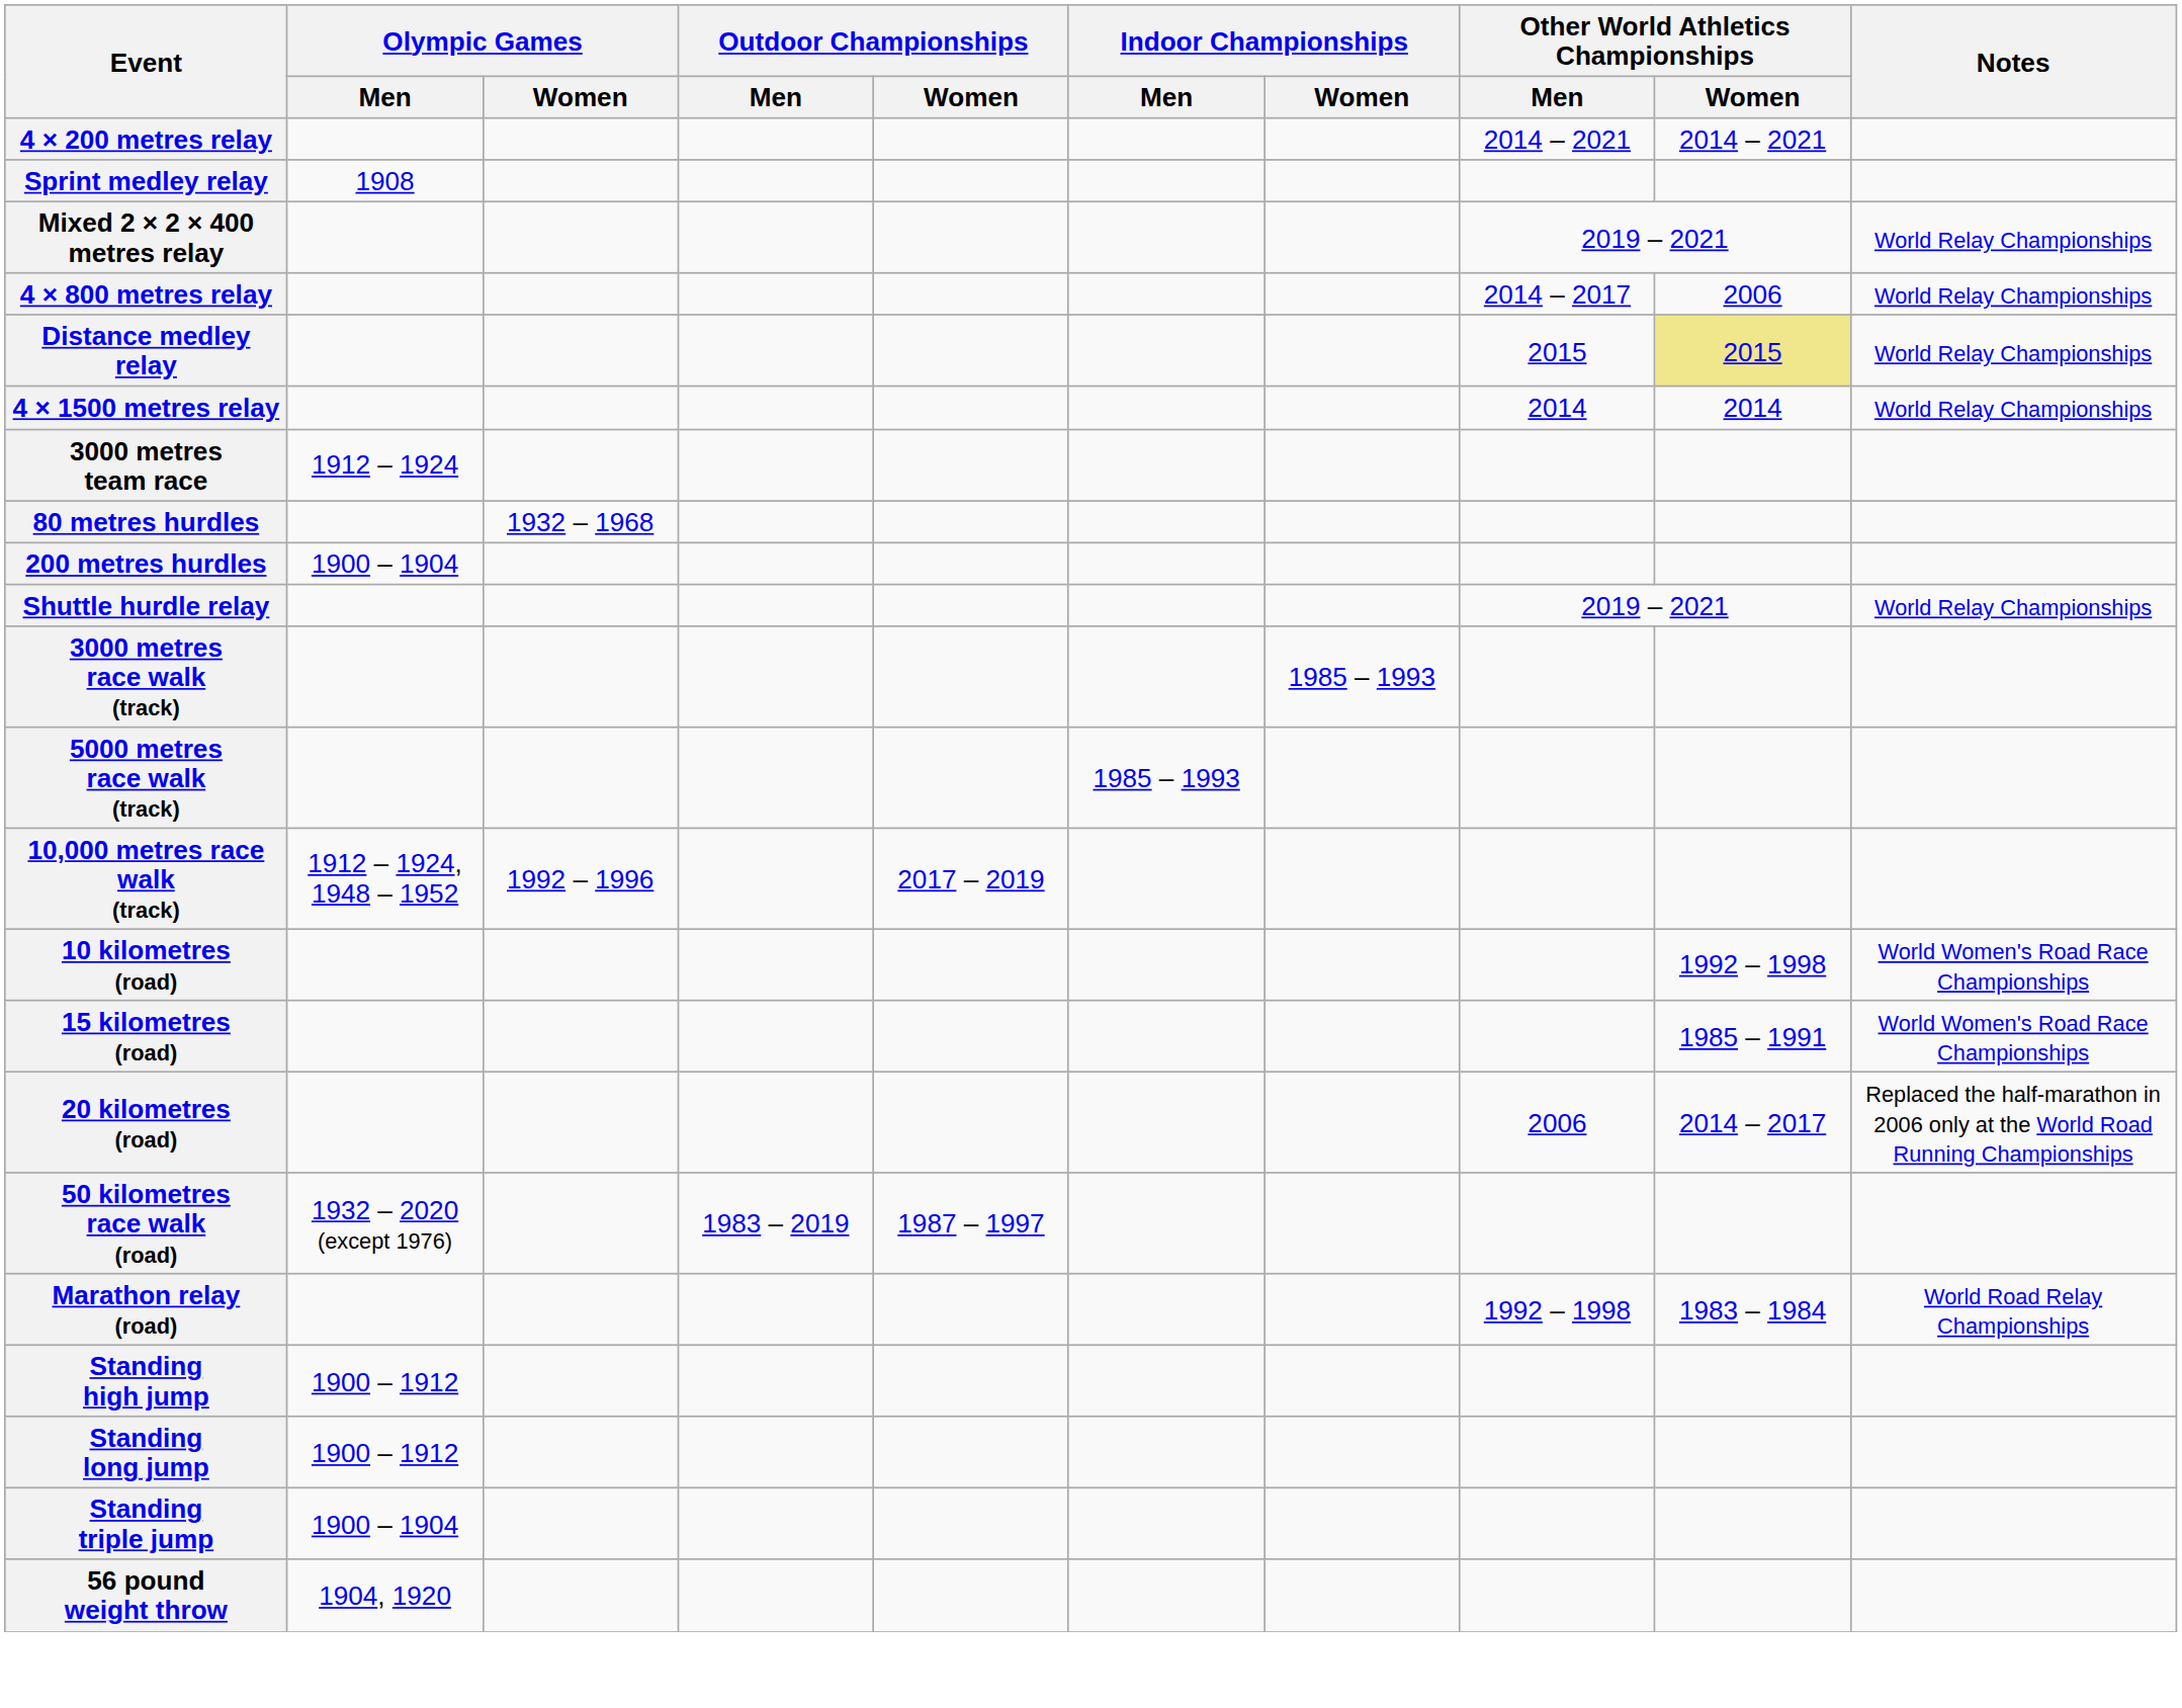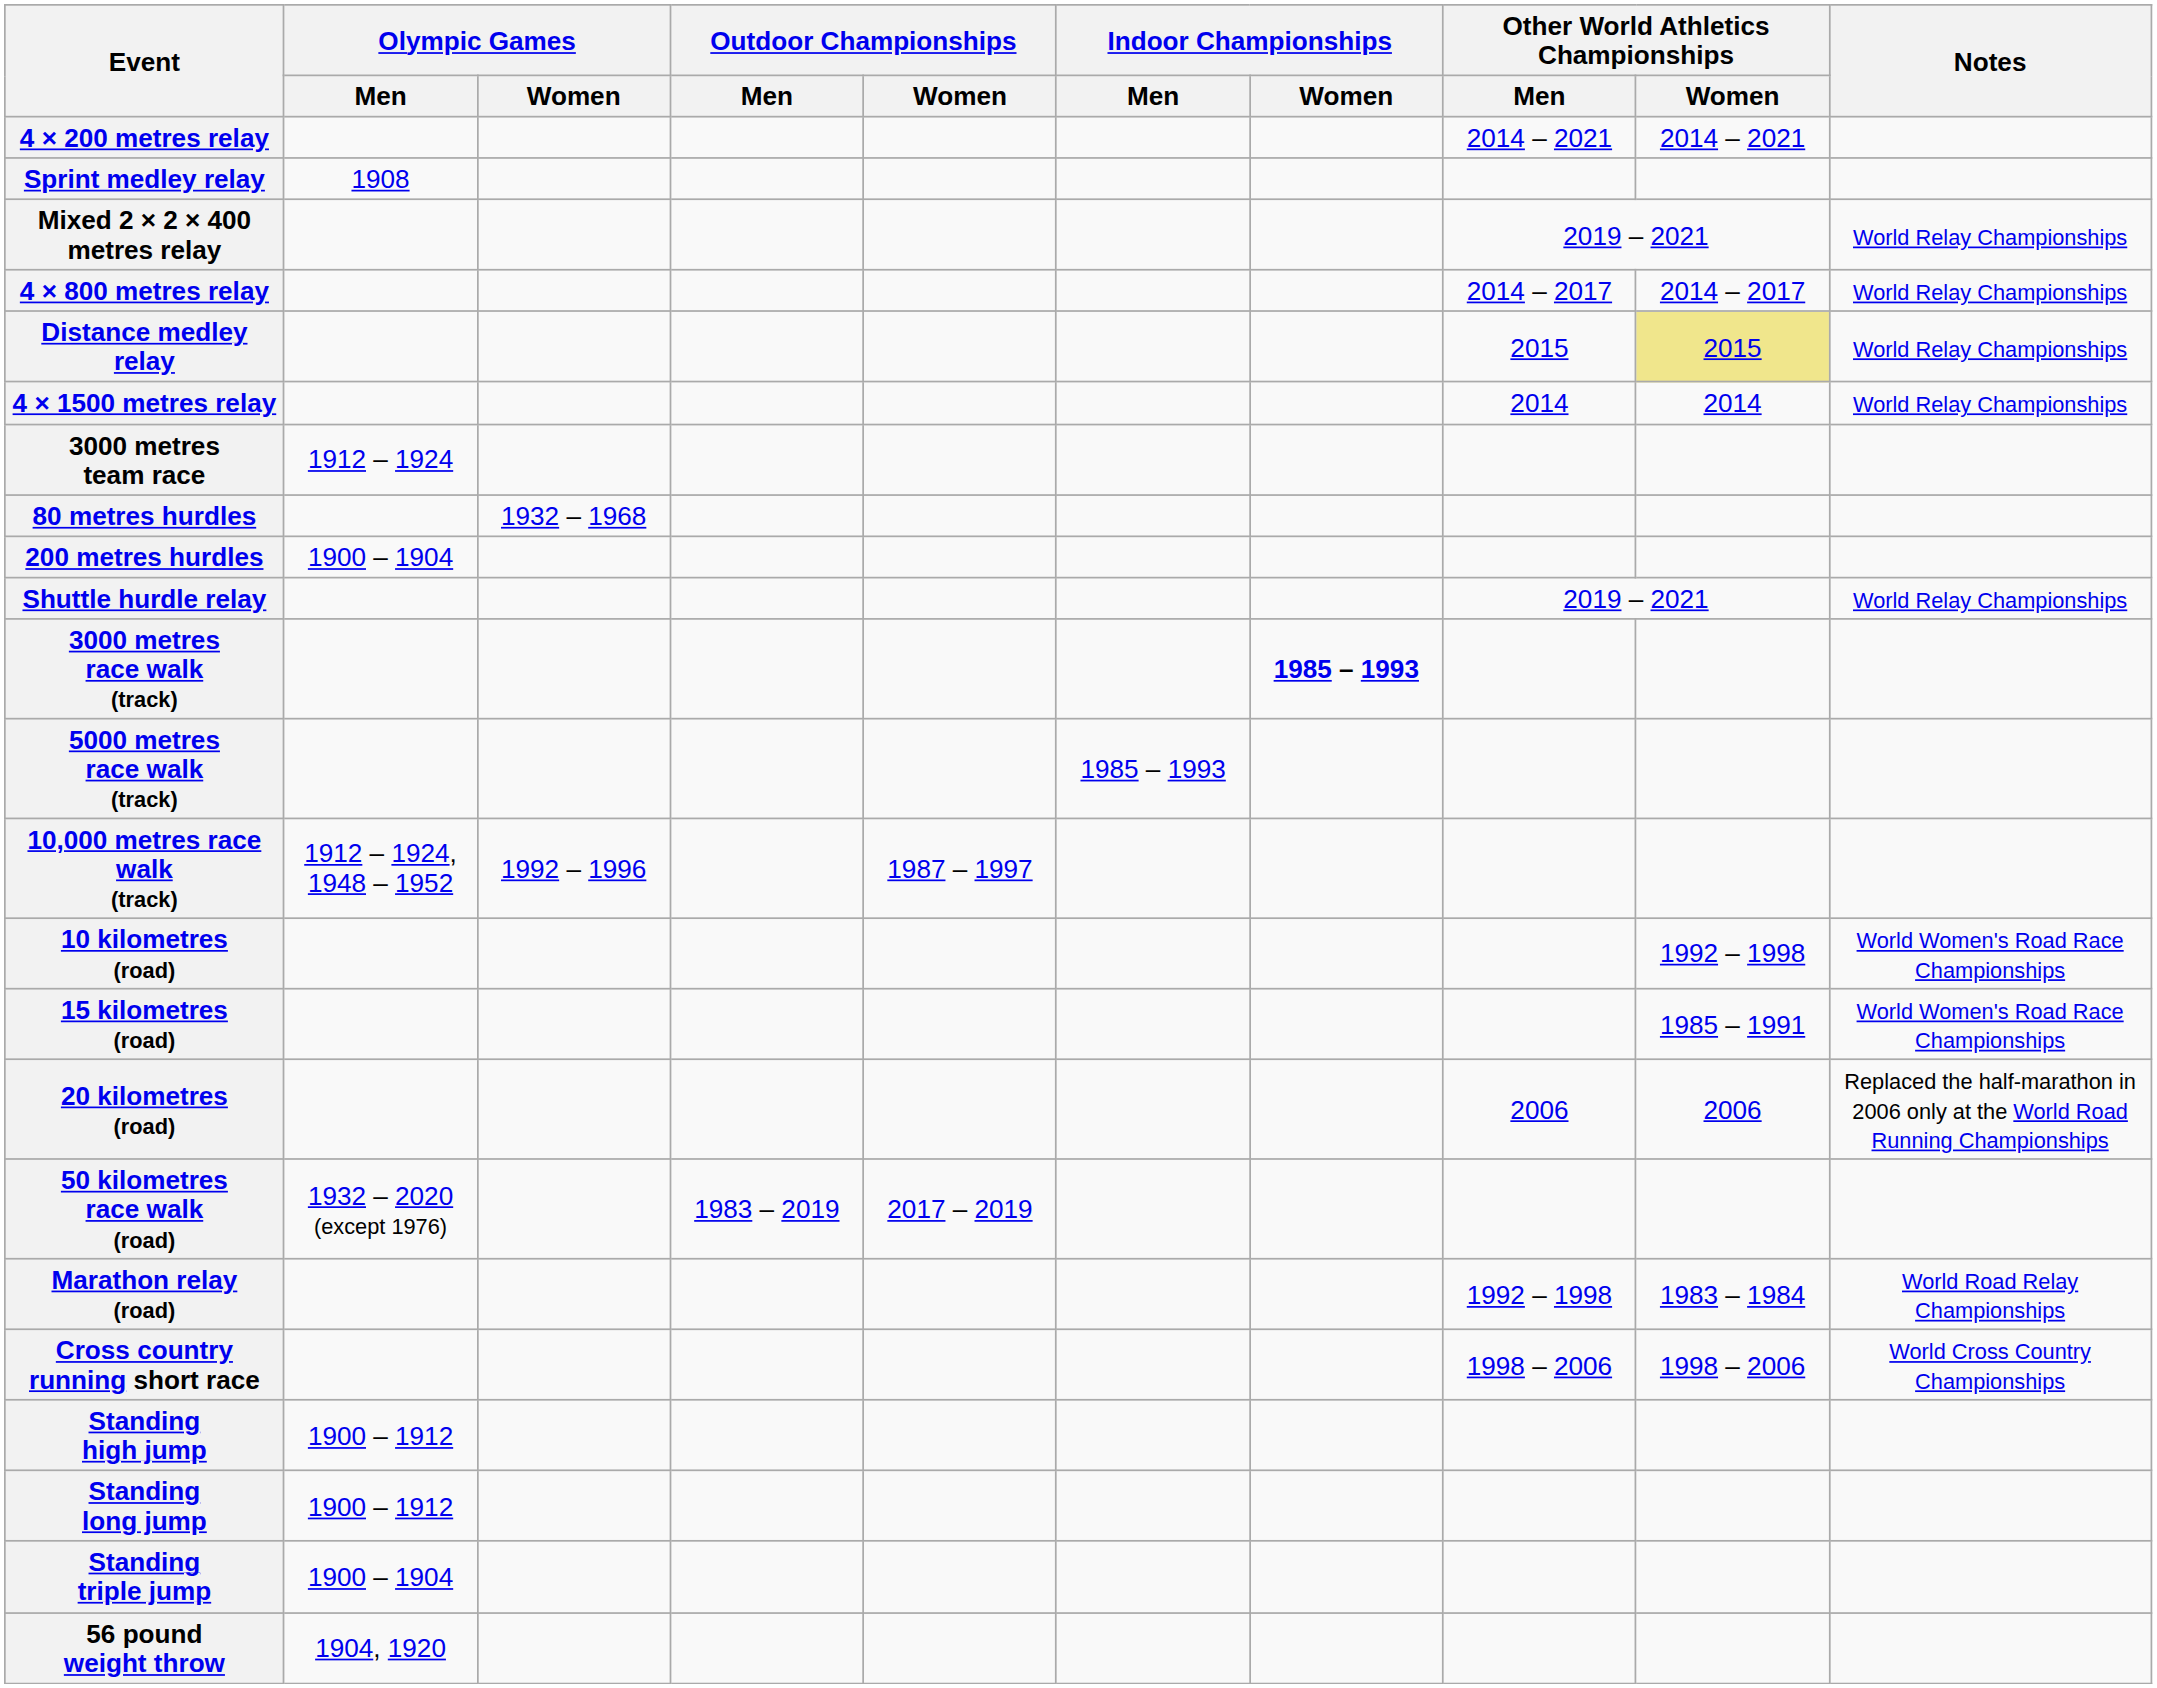4 × 800 metres relay | Other World Athletics Championships / Women: 2006 -> 2014 – 2017
3000 metres race walk (track) | Indoor Championships / Women: normal -> bold
10,000 metres race walk (track) | Outdoor Championships / Women: 2017 – 2019 -> 1987 – 1997
20 kilometres (road) | Other World Athletics Championships / Women: 2014 – 2017 -> 2006
50 kilometres race walk (road) | Outdoor Championships / Women: 1987 – 1997 -> 2017 – 2019
+ row: Cross country running short race | 1998 – 2006 | 1998 – 2006 | World Cross Country Championships
